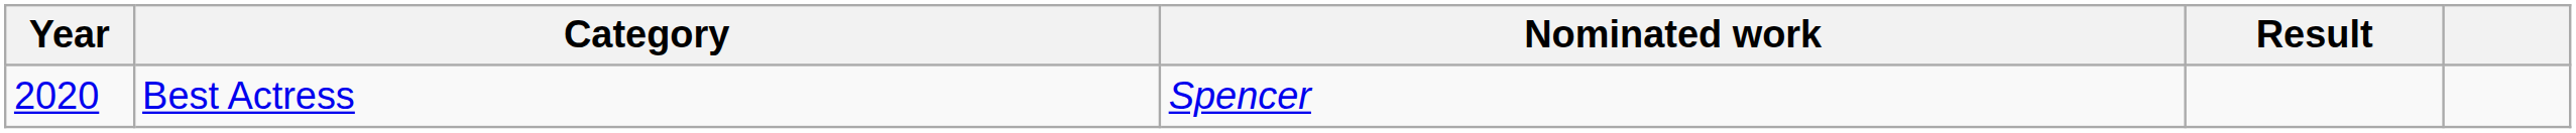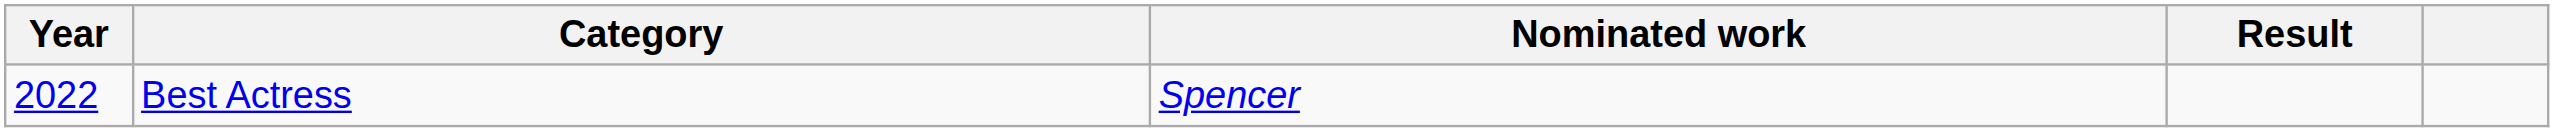Best Actress | Year: 2020 -> 2022
